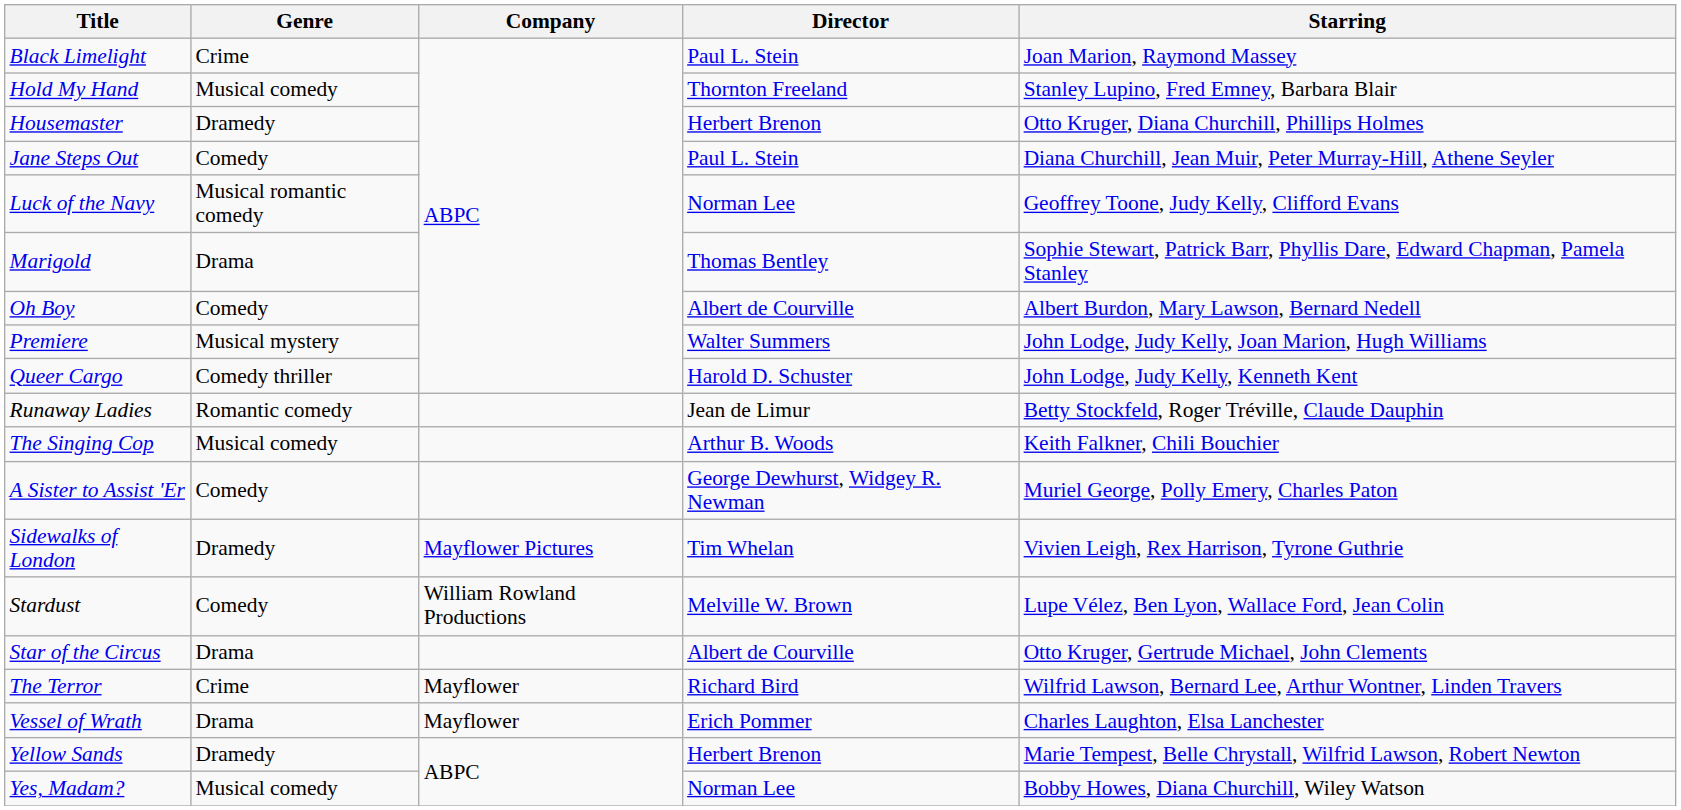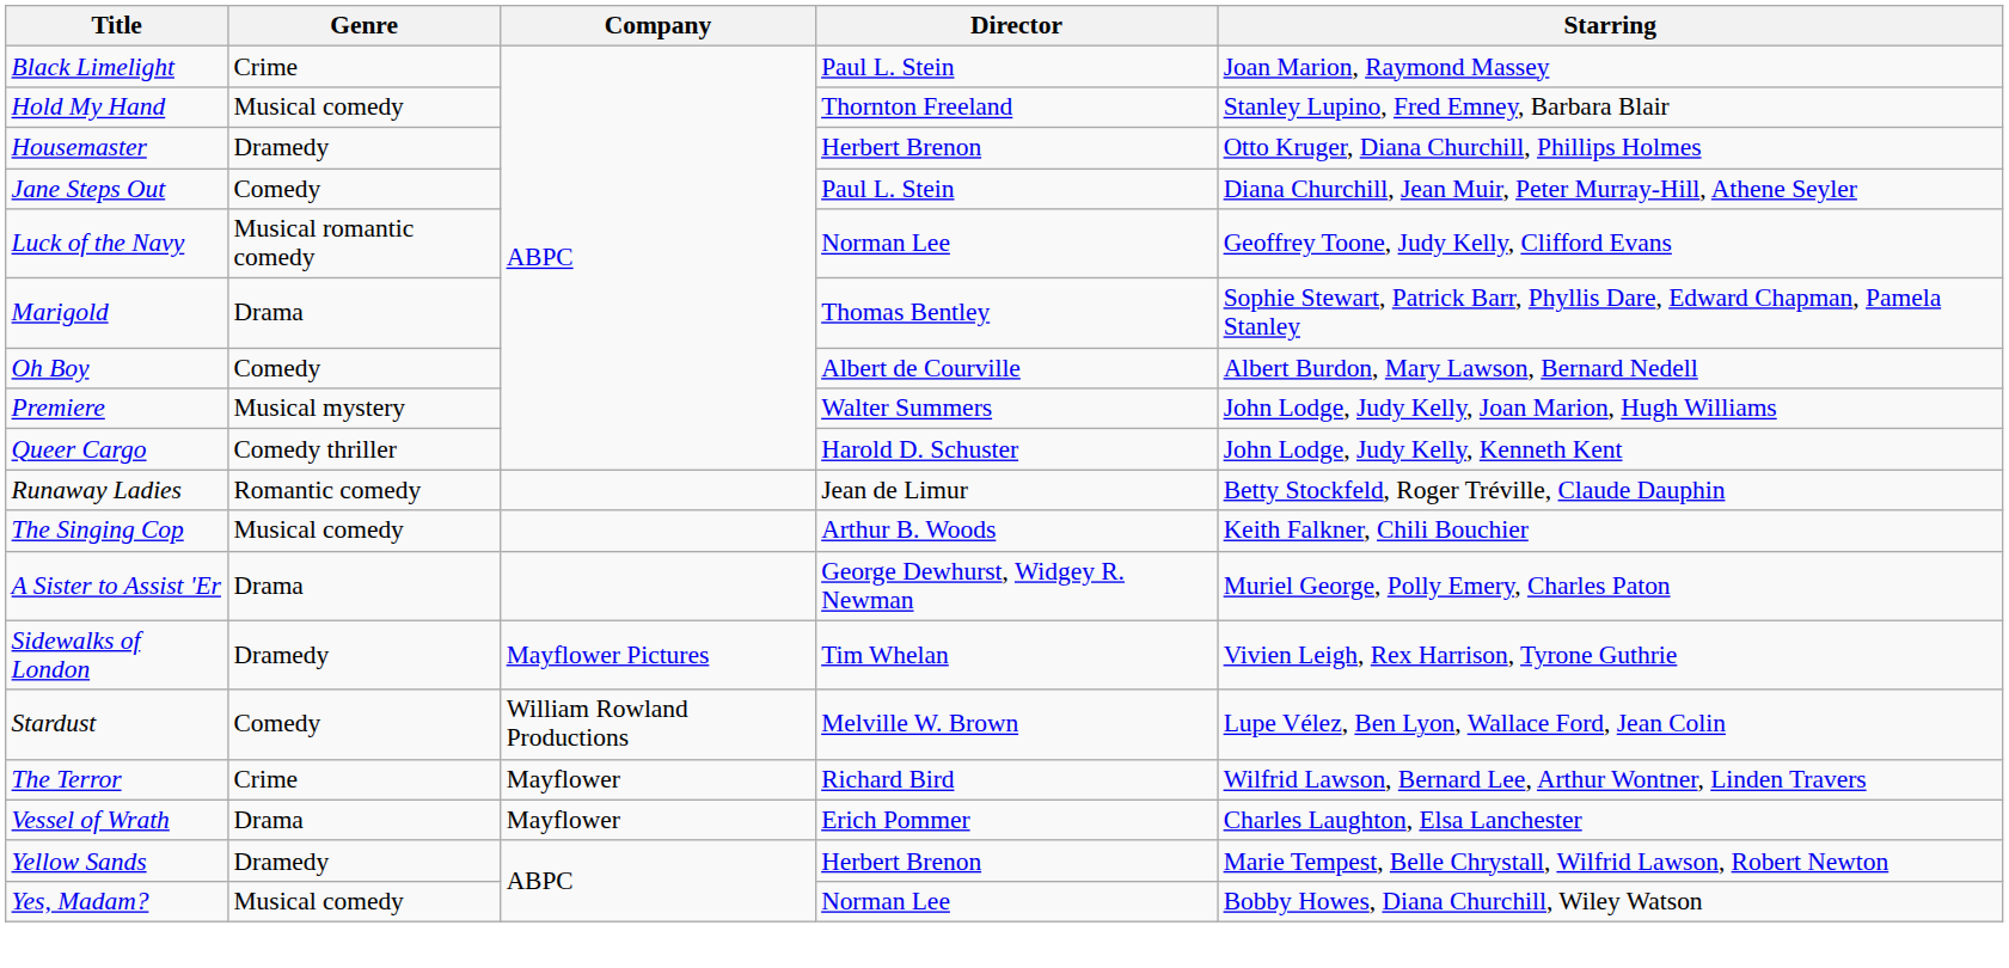A Sister to Assist 'Er | Genre: Comedy -> Drama
- row: Star of the Circus | Drama | Albert de Courville | Otto Kruger, Gertrude Michael, John Clements
